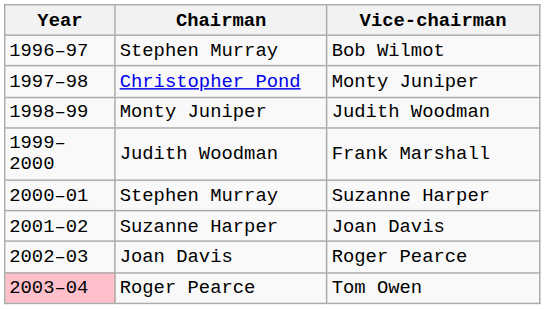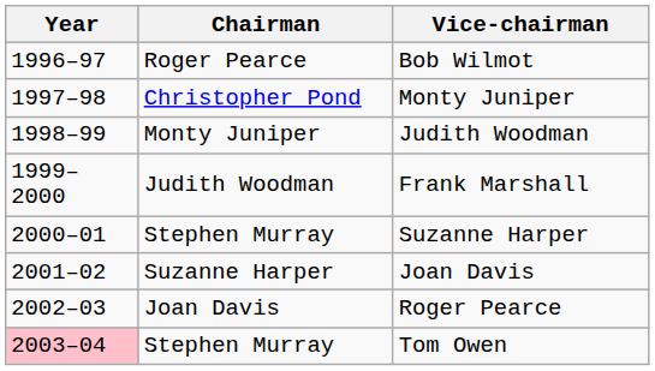Bob Wilmot | Chairman: Stephen Murray -> Roger Pearce
Tom Owen | Chairman: Roger Pearce -> Stephen Murray
